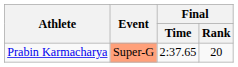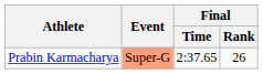Prabin Karmacharya | Final / Rank: 20 -> 26
